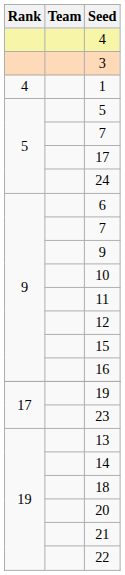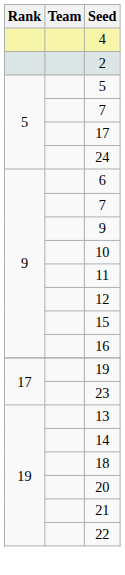+ row: 2
- row: 3
- row: 4 | 1
